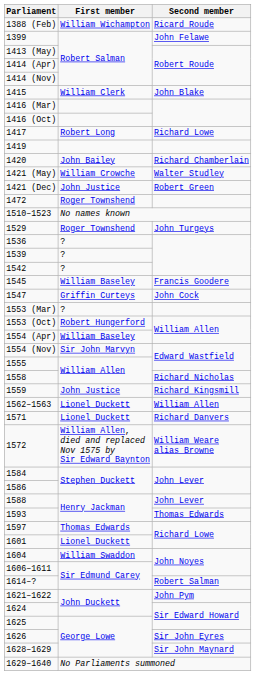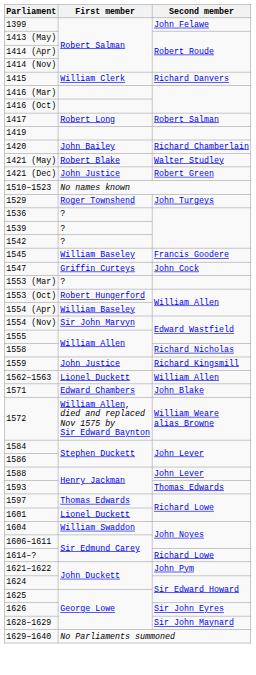- row: 1388 (Feb) | William Wichampton | Ricard Roude
1415 | Second member: John Blake -> Richard Danvers
1417 | Second member: Richard Lowe -> Robert Salman
1421 (May) | First member: William Crowche -> Robert Blake
- row: 1472 | Roger Townshend
1571 | First member: Lionel Duckett -> Edward Chambers
1571 | Second member: Richard Danvers -> John Blake
1614–? | Second member: Robert Salman -> Richard Lowe
